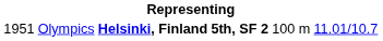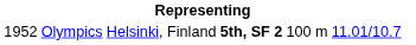Olympics | column 1: 1951 -> 1952
Olympics | column 3: bold -> normal
